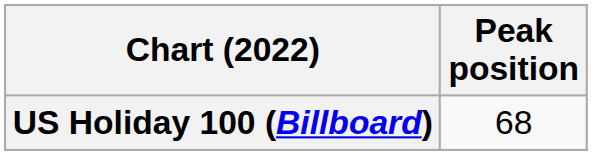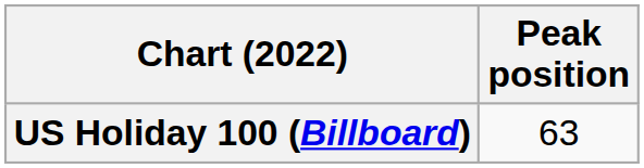US Holiday 100 (Billboard) | Peak position: 68 -> 63
